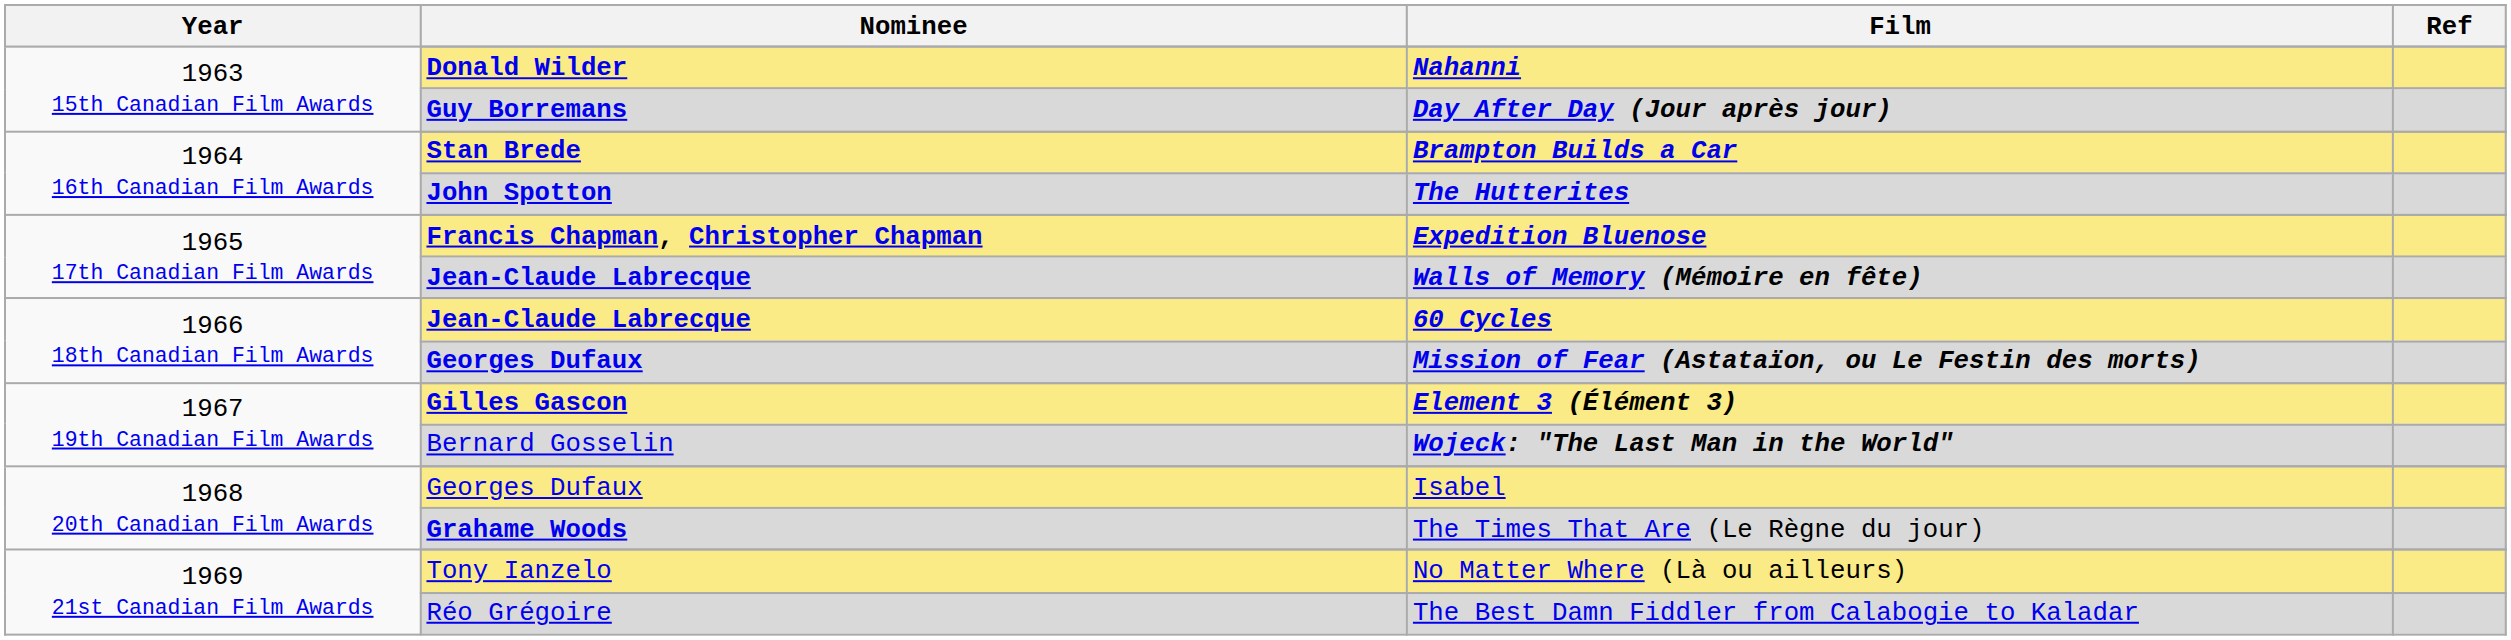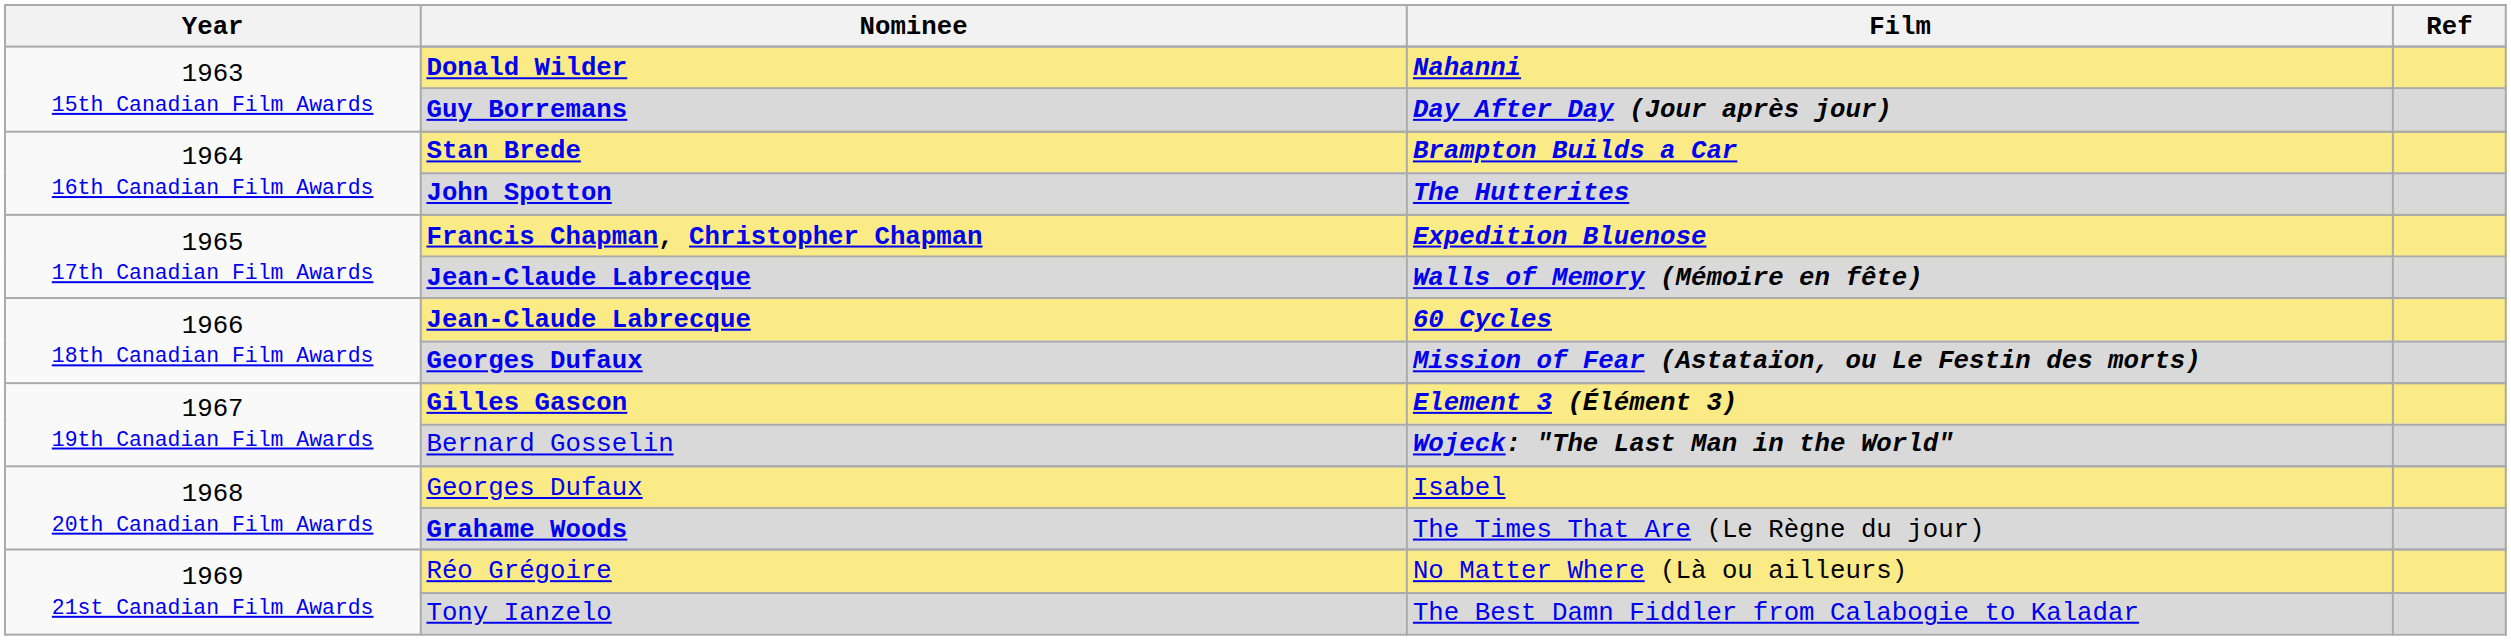No Matter Where (Là ou ailleurs) | Nominee: Tony Ianzelo -> Réo Grégoire
The Best Damn Fiddler from Calabogie to Kaladar | Nominee: Réo Grégoire -> Tony Ianzelo
